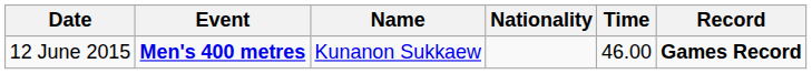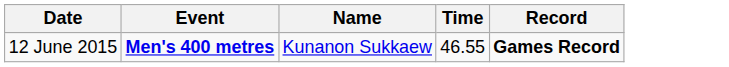- column: Nationality
12 June 2015 | Time: 46.00 -> 46.55
